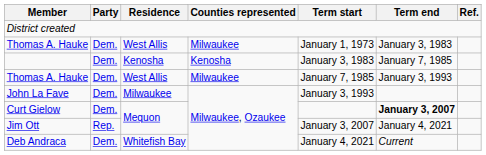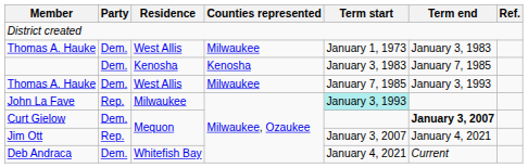John La Fave | Party: Dem. -> Rep.
John La Fave | Term start: no background -> paleturquoise background
